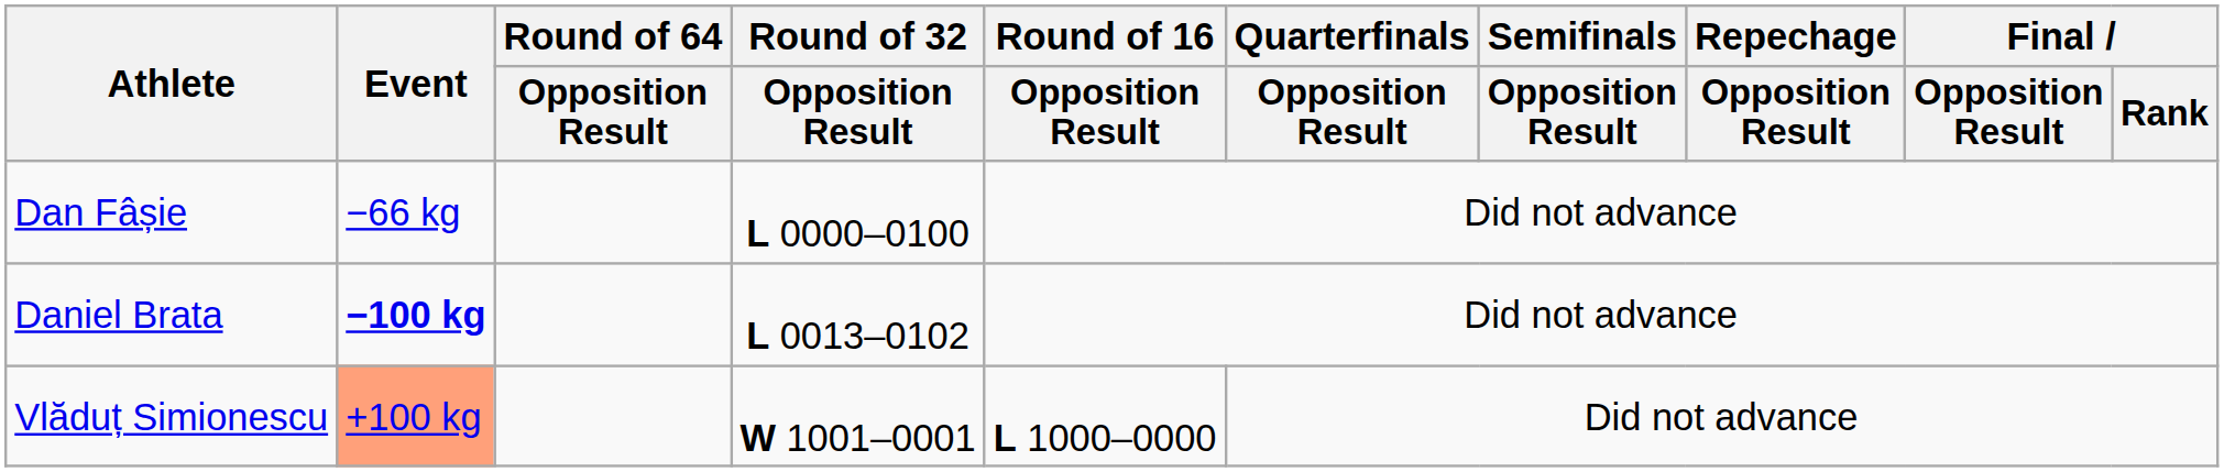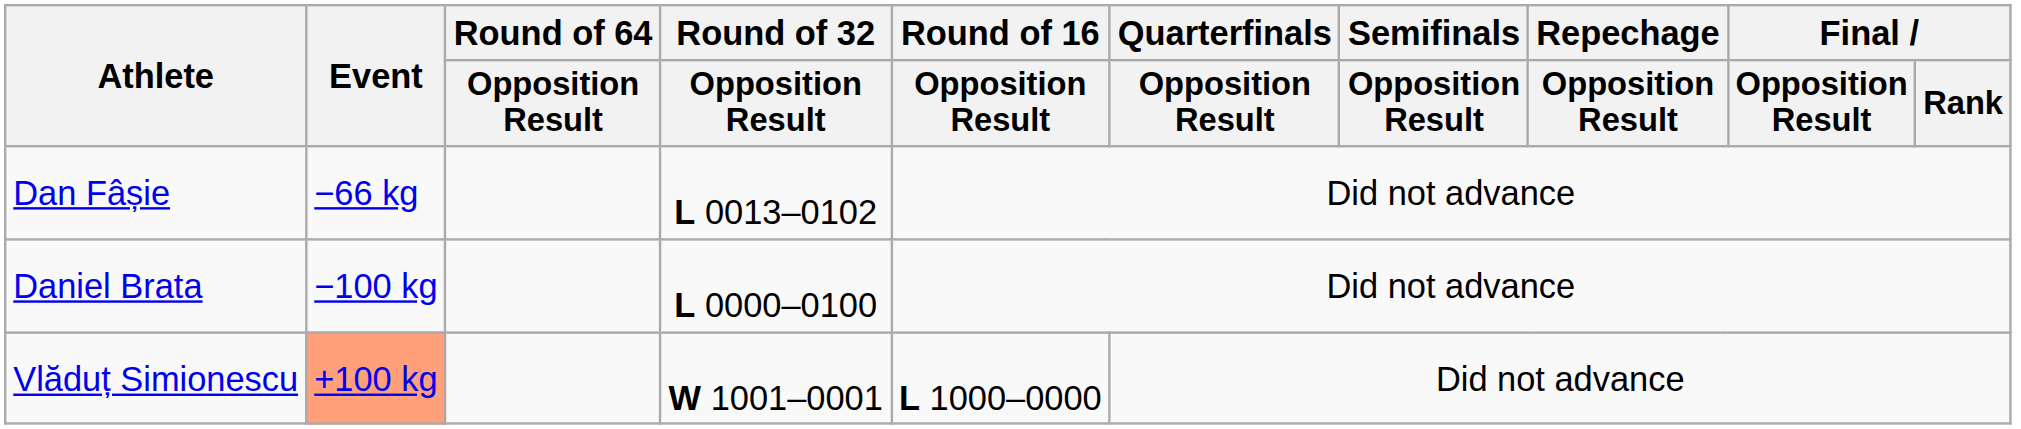Dan Fâșie | Round of 32 / Opposition Result: L 0000–0100 -> L 0013–0102
Daniel Brata | Event: bold -> normal
Daniel Brata | Round of 32 / Opposition Result: L 0013–0102 -> L 0000–0100
